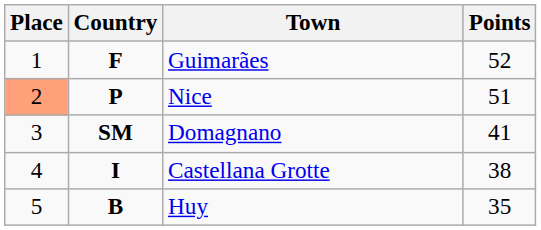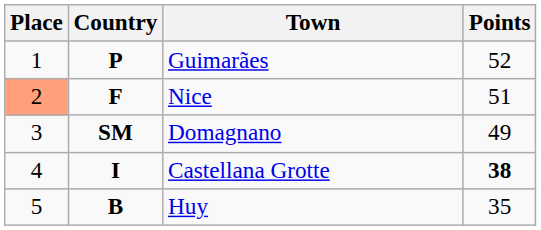Guimarães | Country: F -> P
Nice | Country: P -> F
Domagnano | Points: 41 -> 49
Castellana Grotte | Points: normal -> bold
